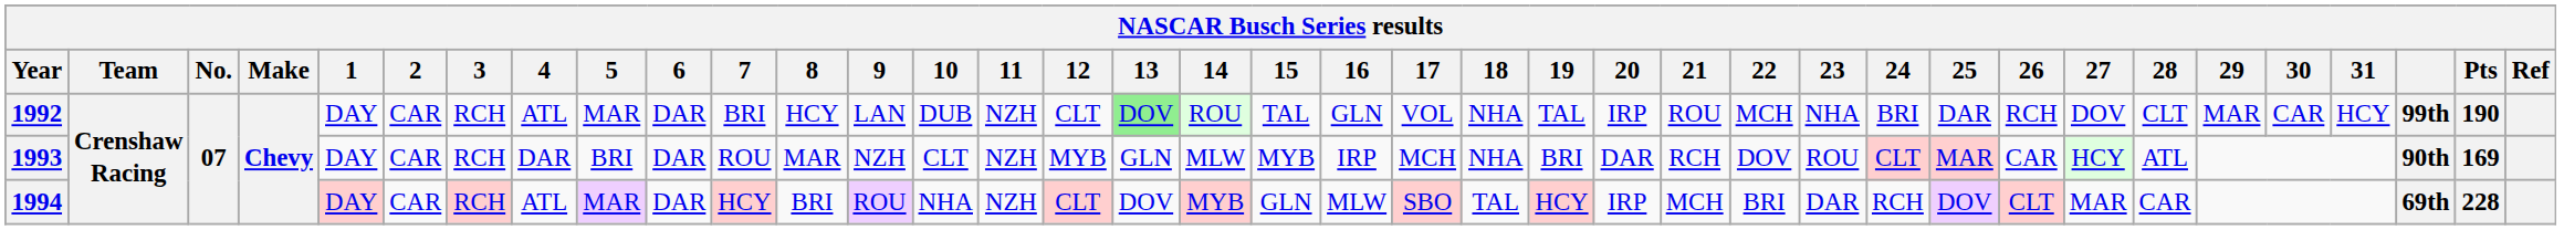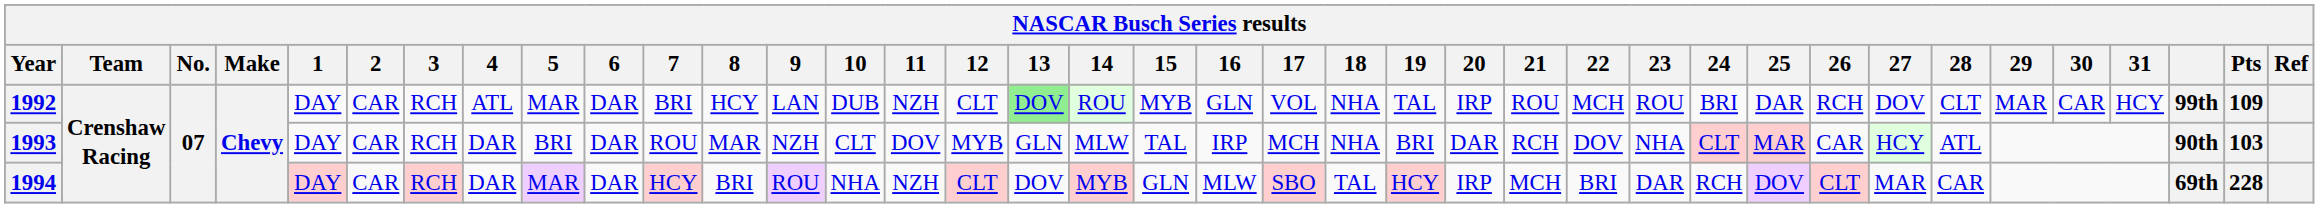1992 | 15: TAL -> MYB
1992 | 23: NHA -> ROU
1992 | Pts: 190 -> 109
1993 | 11: NZH -> DOV
1993 | 15: MYB -> TAL
1993 | 23: ROU -> NHA
1993 | Pts: 169 -> 103
1994 | 4: ATL -> DAR
